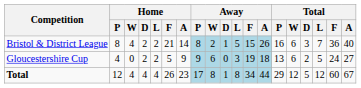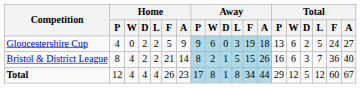rows swapped: Bristol & District League <-> Gloucestershire Cup
